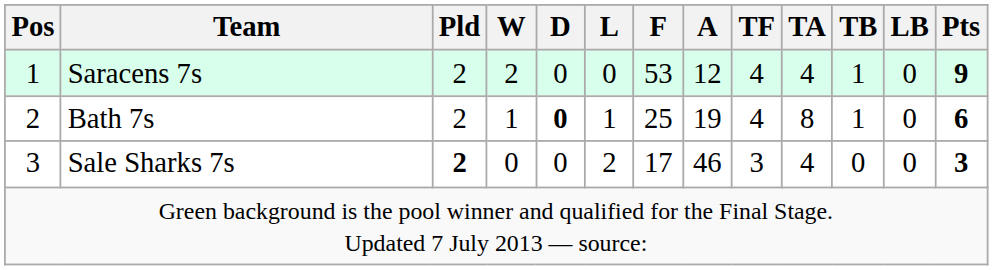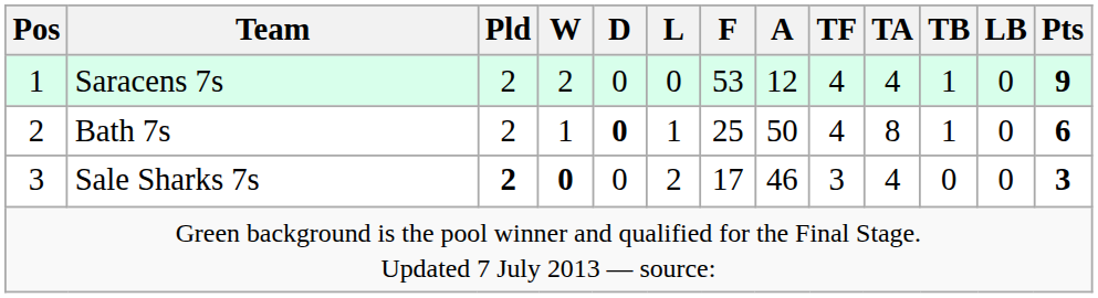Bath 7s | A: 19 -> 50
Sale Sharks 7s | W: normal -> bold
